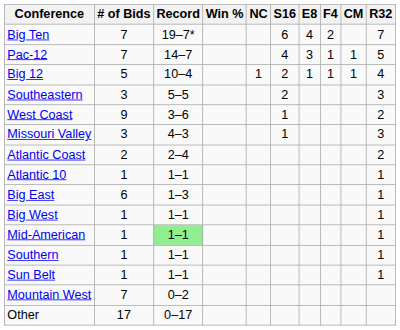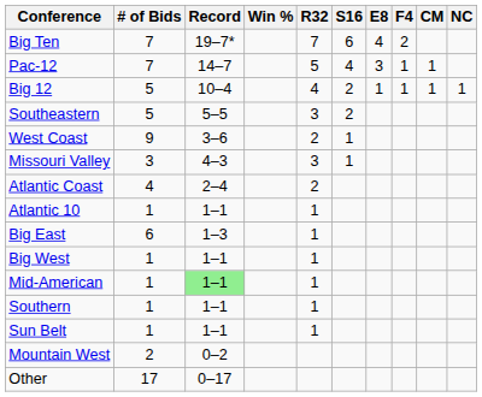columns swapped: R32 <-> NC
Southeastern | # of Bids: 3 -> 5
Atlantic Coast | # of Bids: 2 -> 4
Mountain West | # of Bids: 7 -> 2
